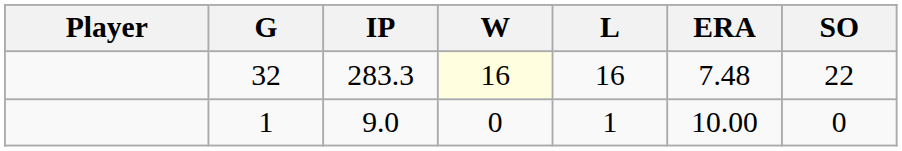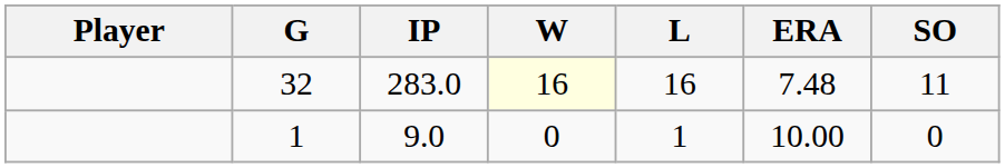32 | IP: 283.3 -> 283.0
32 | SO: 22 -> 11
